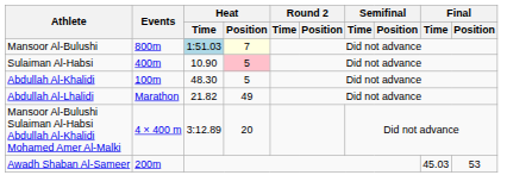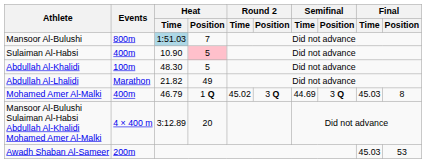Mansoor Al-Bulushi | Heat / Position: lightyellow background -> no background
+ row: Mohamed Amer Al-Malki | 400m | 46.79 | 1 Q | 45.02 | 3 Q | 44.69 | 3 Q | 45.03 | 8
